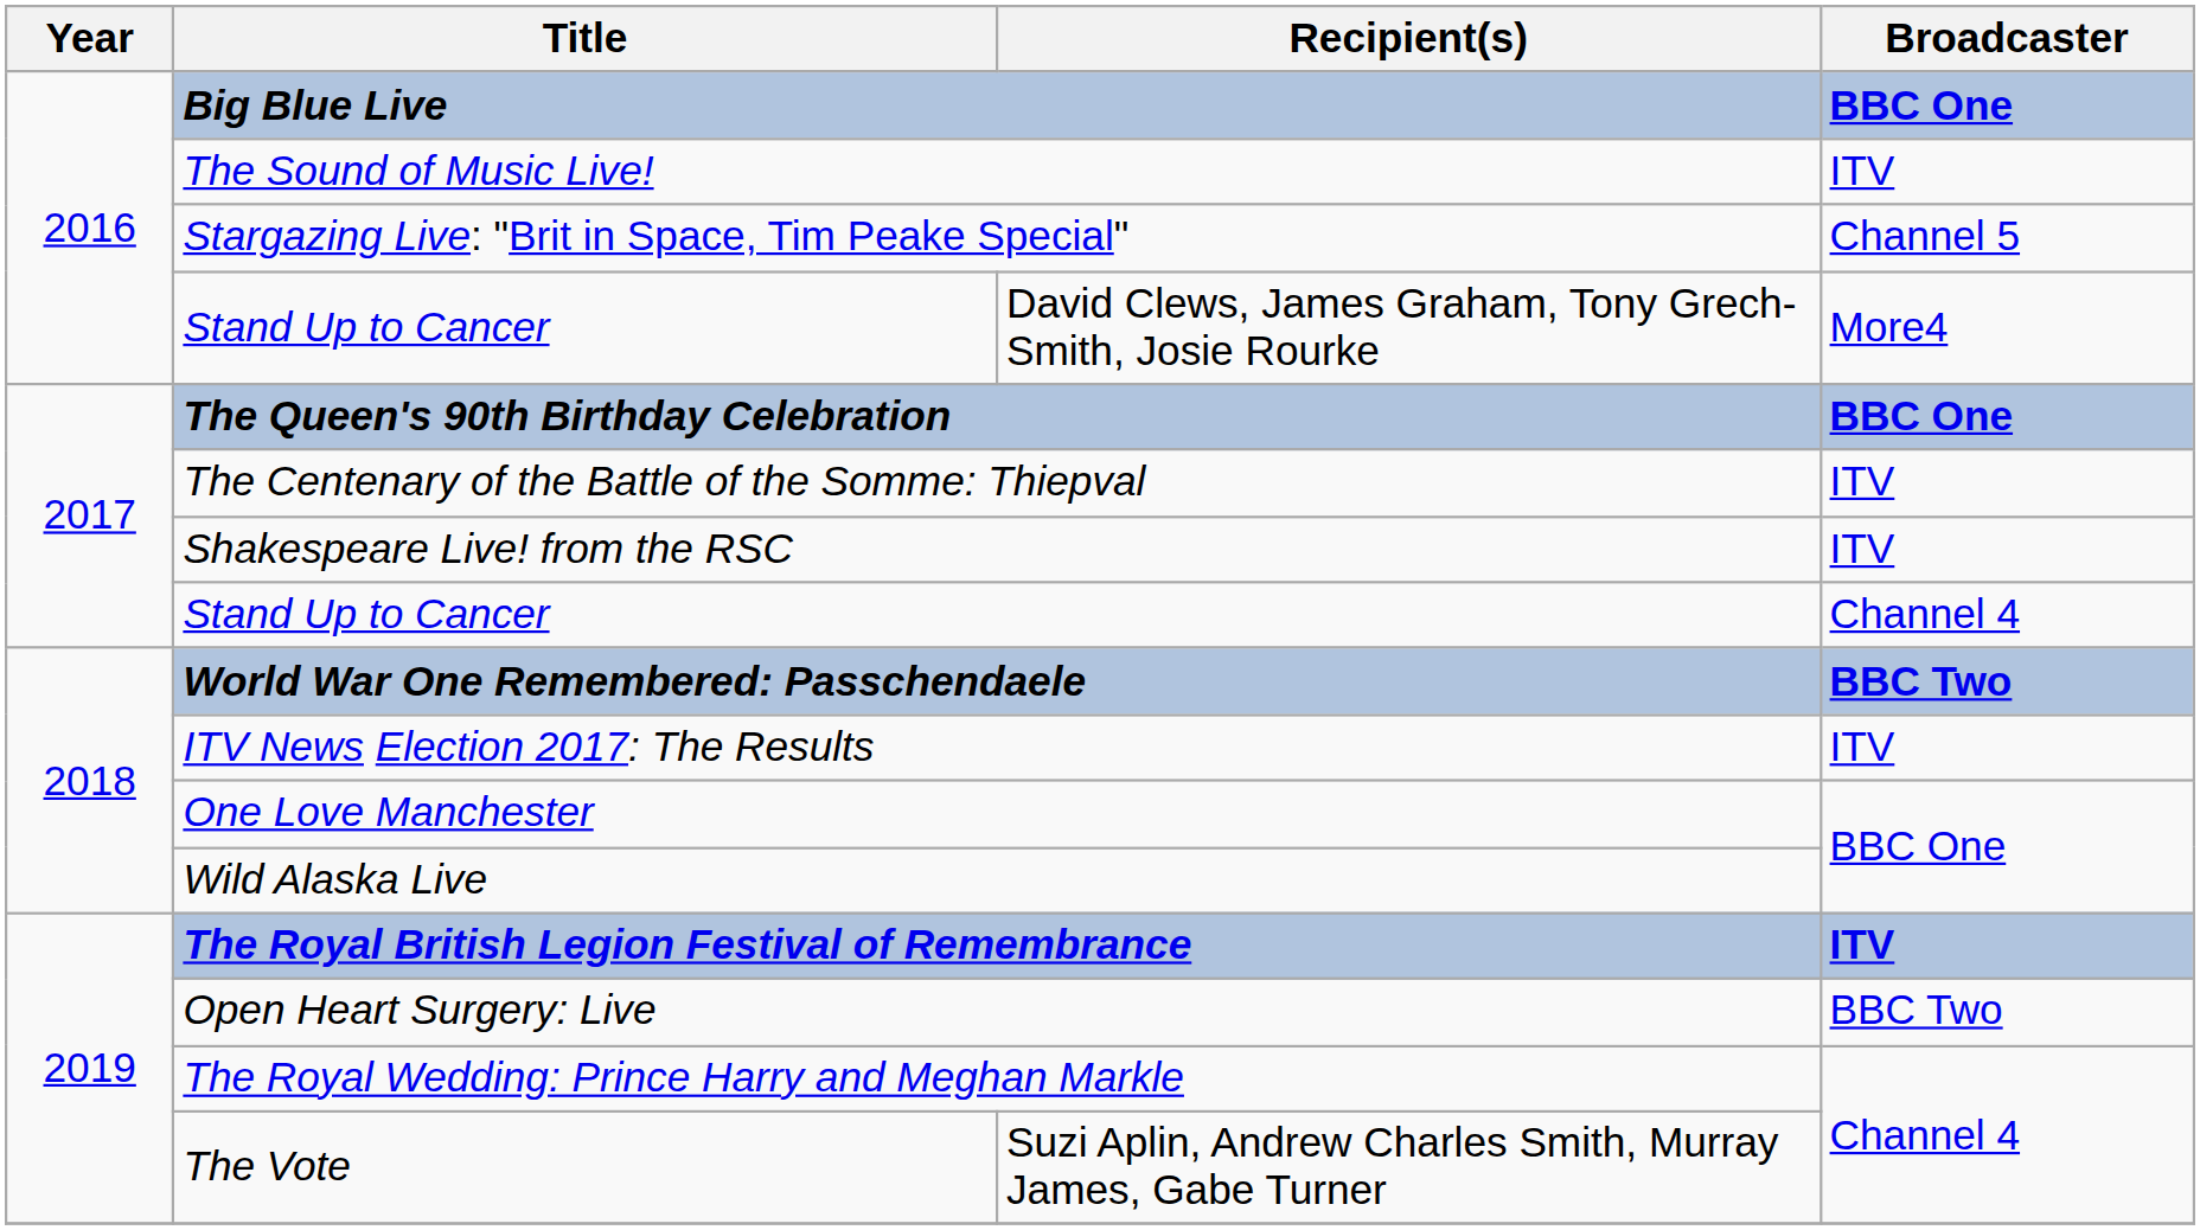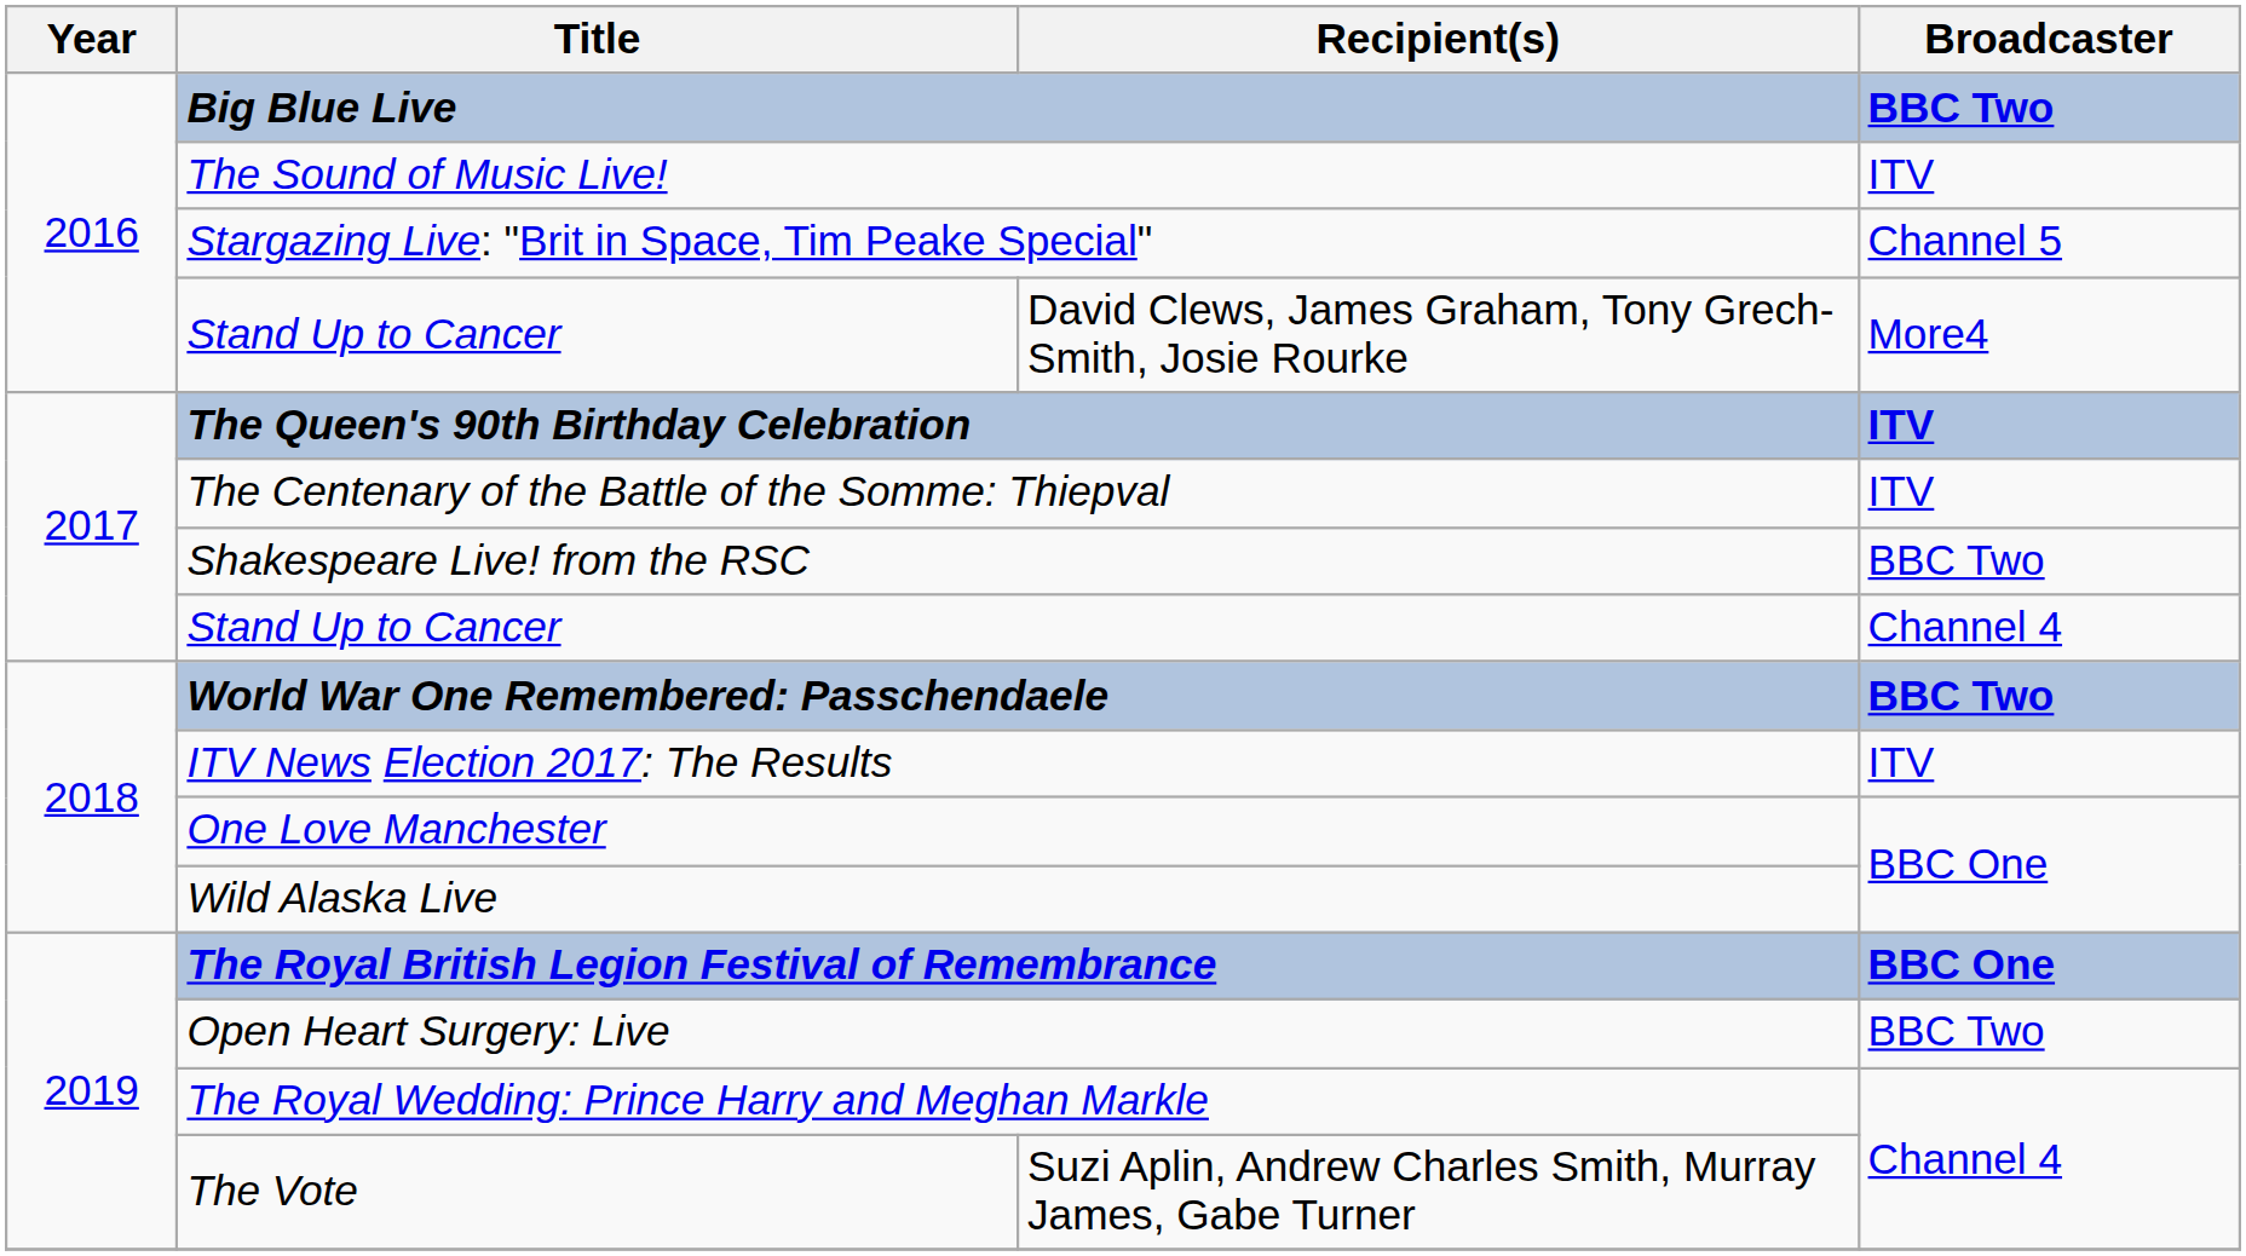Big Blue Live | Broadcaster: BBC One -> BBC Two
The Queen's 90th Birthday Celebration | Broadcaster: BBC One -> ITV
Shakespeare Live! from the RSC | Broadcaster: ITV -> BBC Two
The Royal British Legion Festival of Remembrance | Broadcaster: ITV -> BBC One
